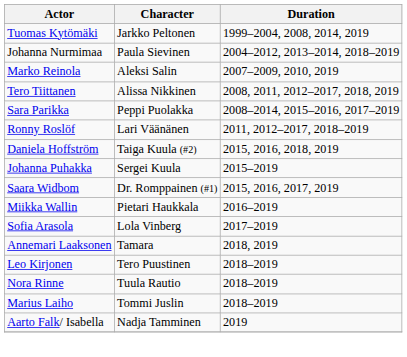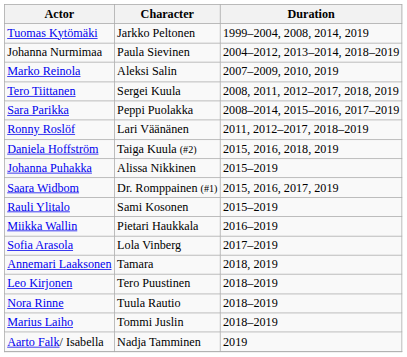Tero Tiittanen | Character: Alissa Nikkinen -> Sergei Kuula
Johanna Puhakka | Character: Sergei Kuula -> Alissa Nikkinen
+ row: Rauli Ylitalo | Sami Kosonen | 2015–2019
